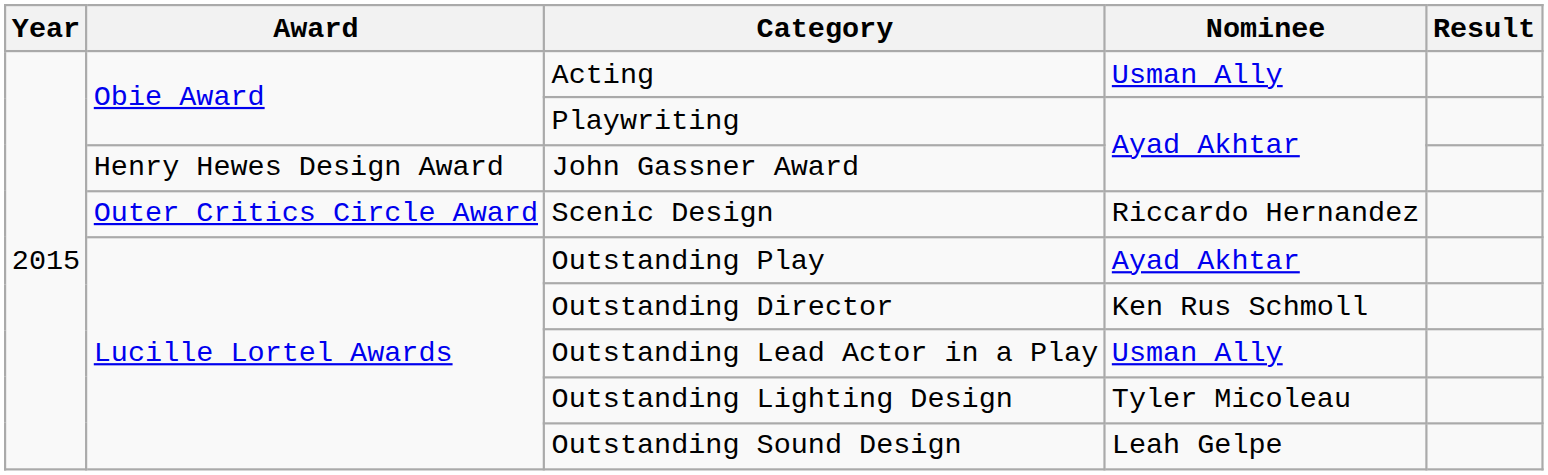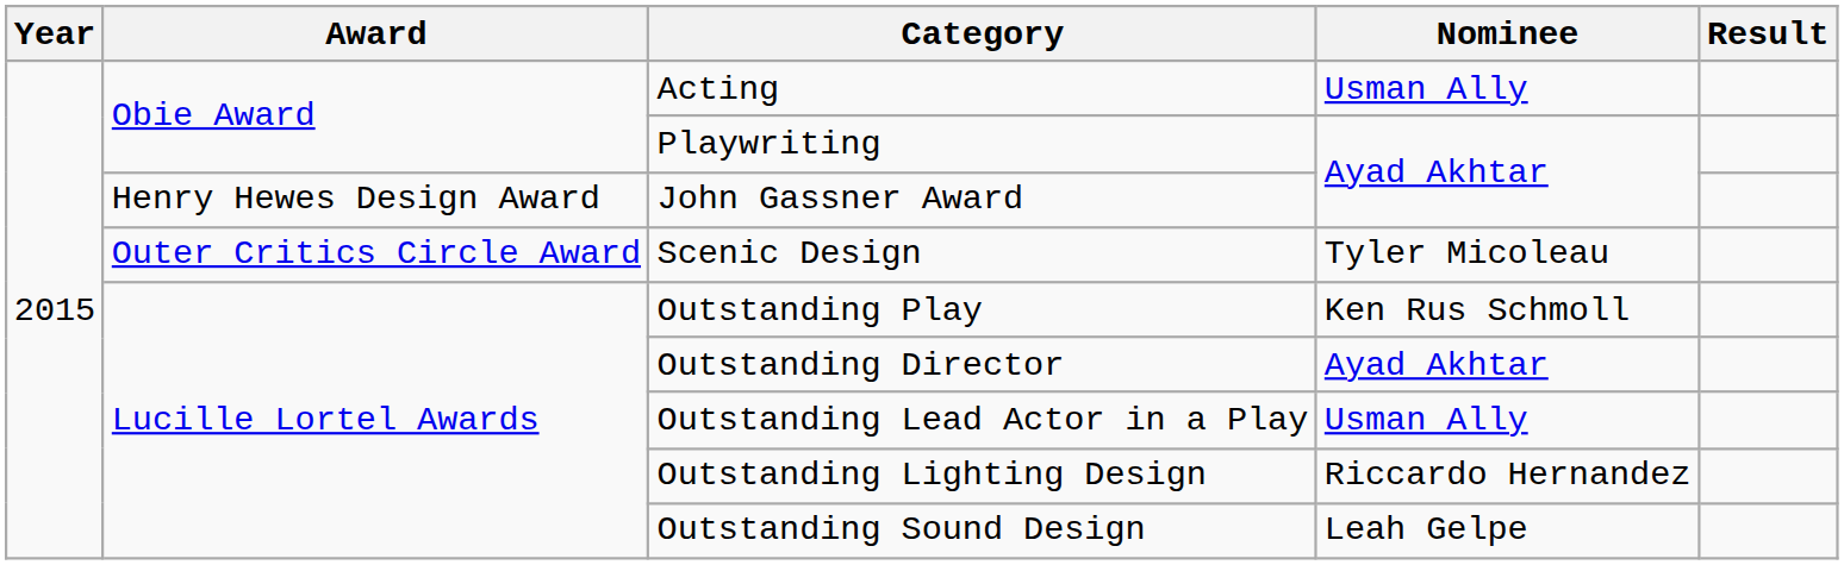Scenic Design | Nominee: Riccardo Hernandez -> Tyler Micoleau
Outstanding Play | Nominee: Ayad Akhtar -> Ken Rus Schmoll
Outstanding Director | Nominee: Ken Rus Schmoll -> Ayad Akhtar
Outstanding Lighting Design | Nominee: Tyler Micoleau -> Riccardo Hernandez
